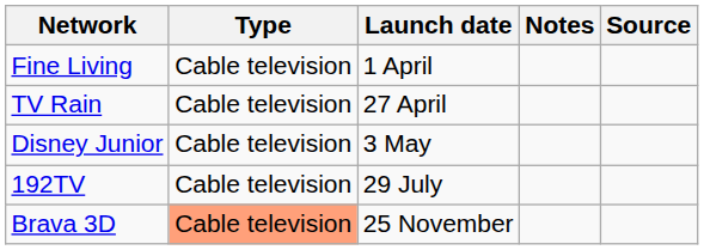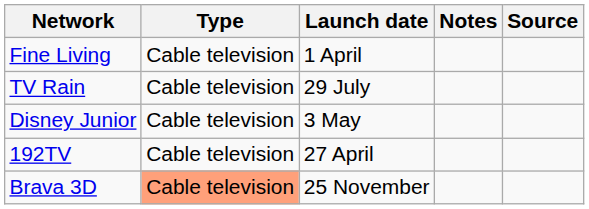TV Rain | Launch date: 27 April -> 29 July
192TV | Launch date: 29 July -> 27 April
